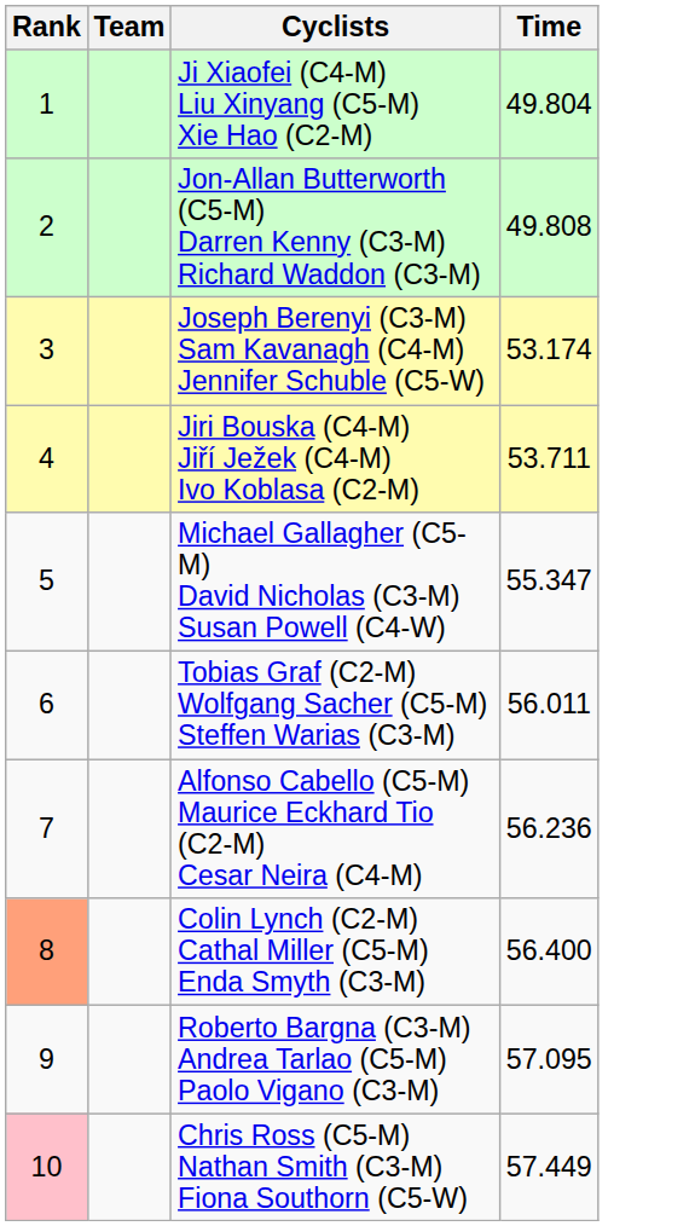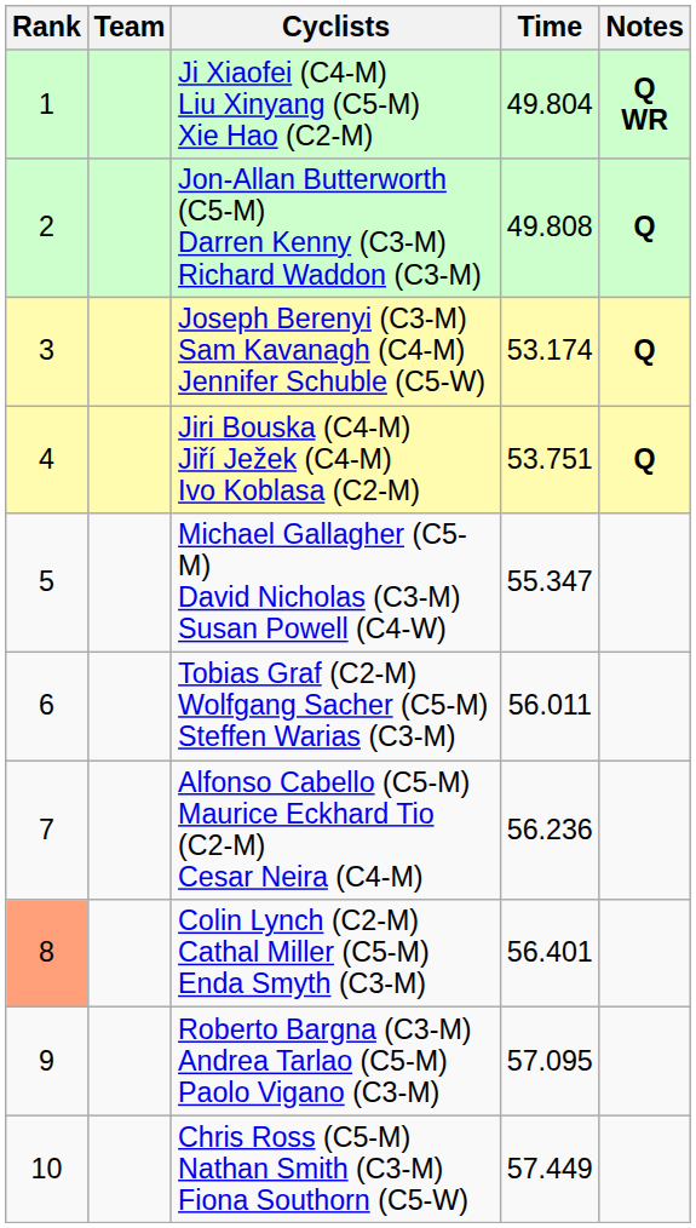+ column: Notes | Q WR | Q | Q | Q
Jiri Bouska (C4-M) Jiří Ježek (C4-M) Ivo Koblasa (C2-M) | Time: 53.711 -> 53.751
Colin Lynch (C2-M) Cathal Miller (C5-M) Enda Smyth (C3-M) | Time: 56.400 -> 56.401
Chris Ross (C5-M) Nathan Smith (C3-M) Fiona Southorn (C5-W) | Rank: pink background -> no background
